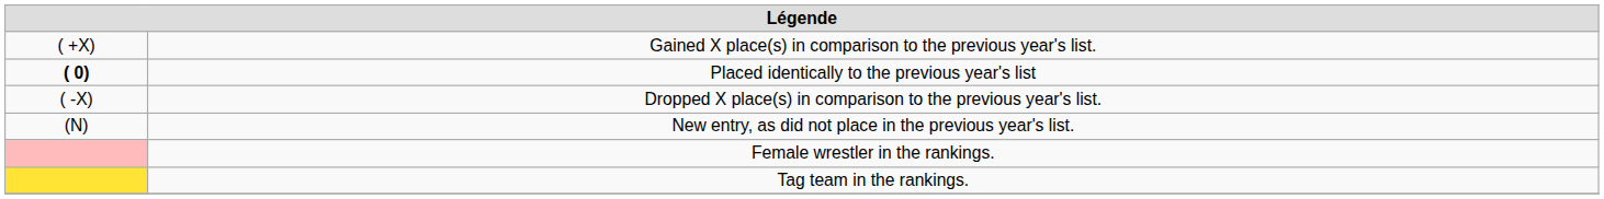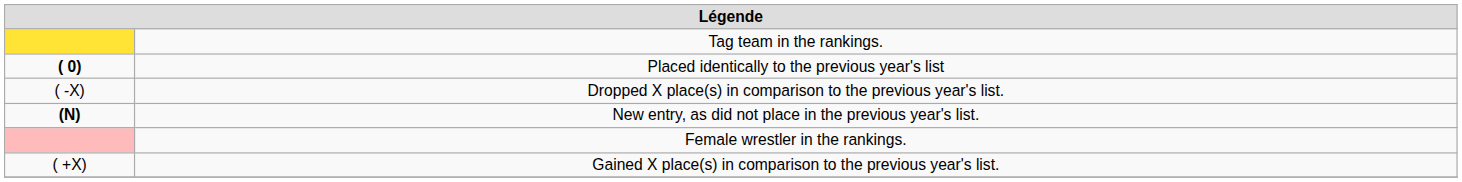rows swapped: Gained X place(s) in comparison to the previous year's list. <-> Tag team in the rankings.
New entry, as did not place in the previous year's list. | column 1: normal -> bold
